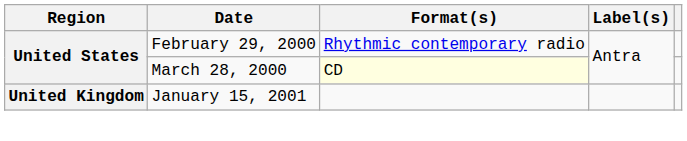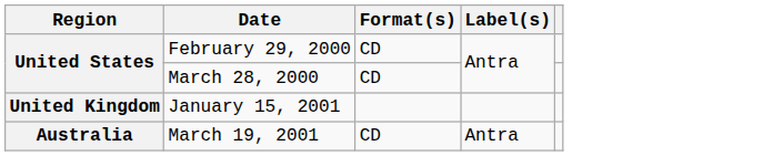February 29, 2000 | Format(s): Rhythmic contemporary radio -> CD
March 28, 2000 | Format(s): lightyellow background -> no background
+ row: Australia | March 19, 2001 | CD | Antra
